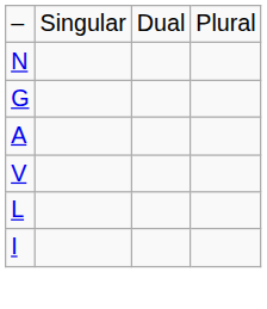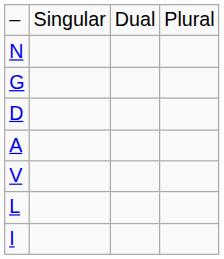+ row: D
